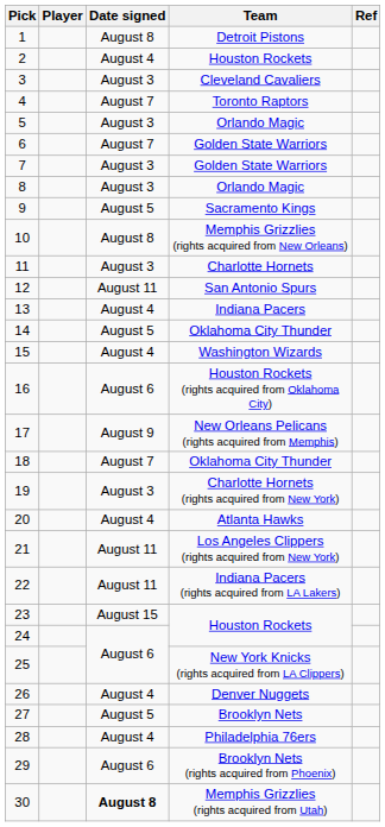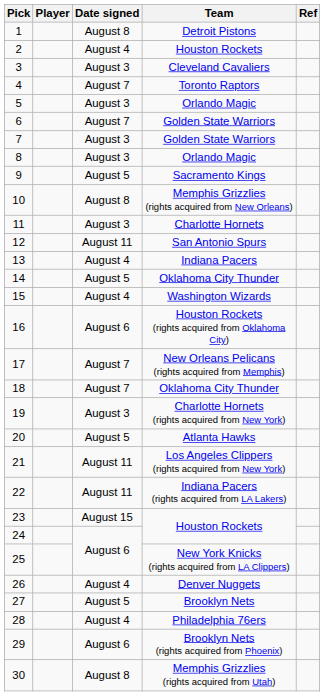17 | Date signed: August 9 -> August 7
20 | Date signed: August 4 -> August 5
30 | Date signed: bold -> normal
